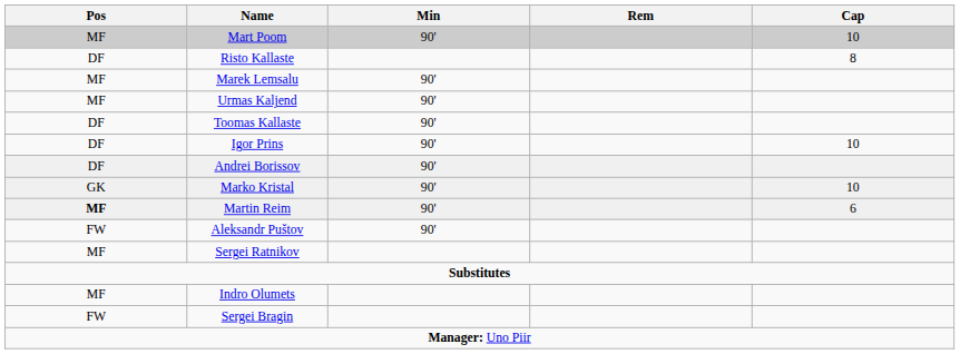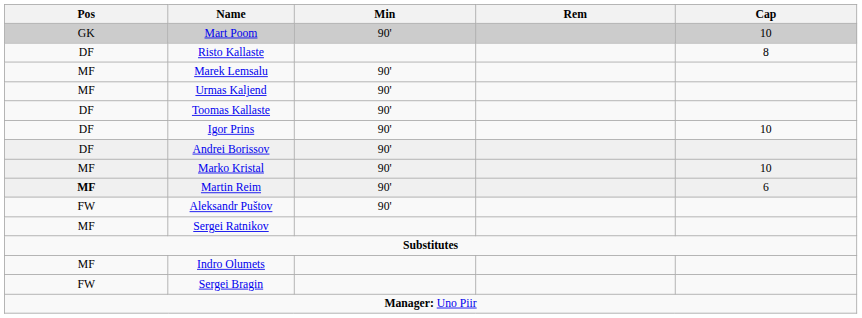Mart Poom | Pos: MF -> GK
Marko Kristal | Pos: GK -> MF
